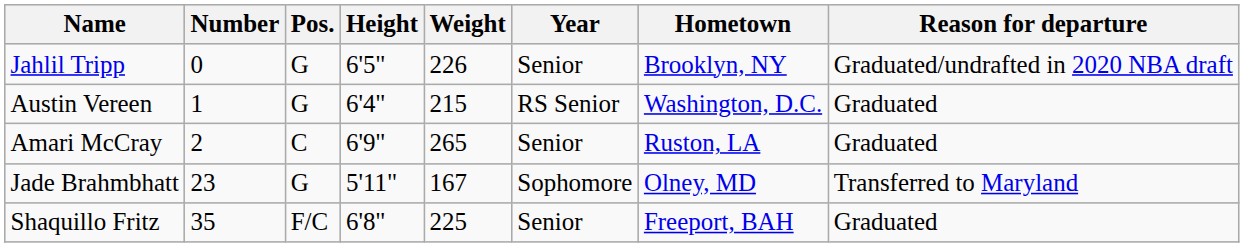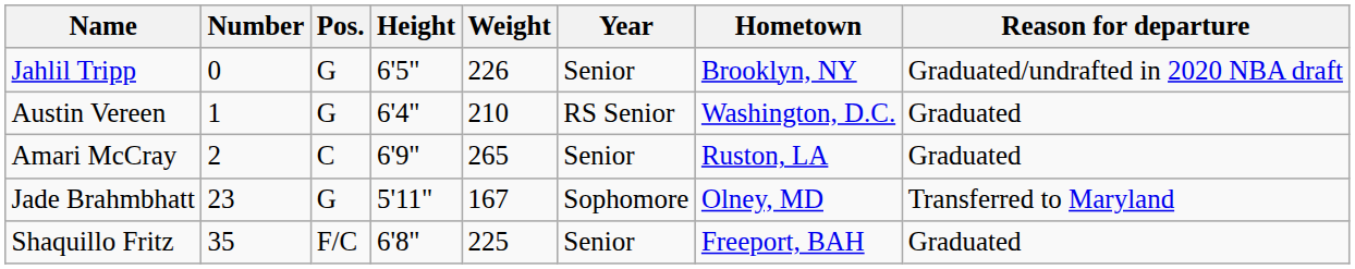Austin Vereen | Weight: 215 -> 210
